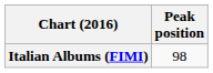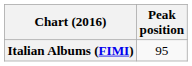Italian Albums (FIMI) | Peak position: 98 -> 95
